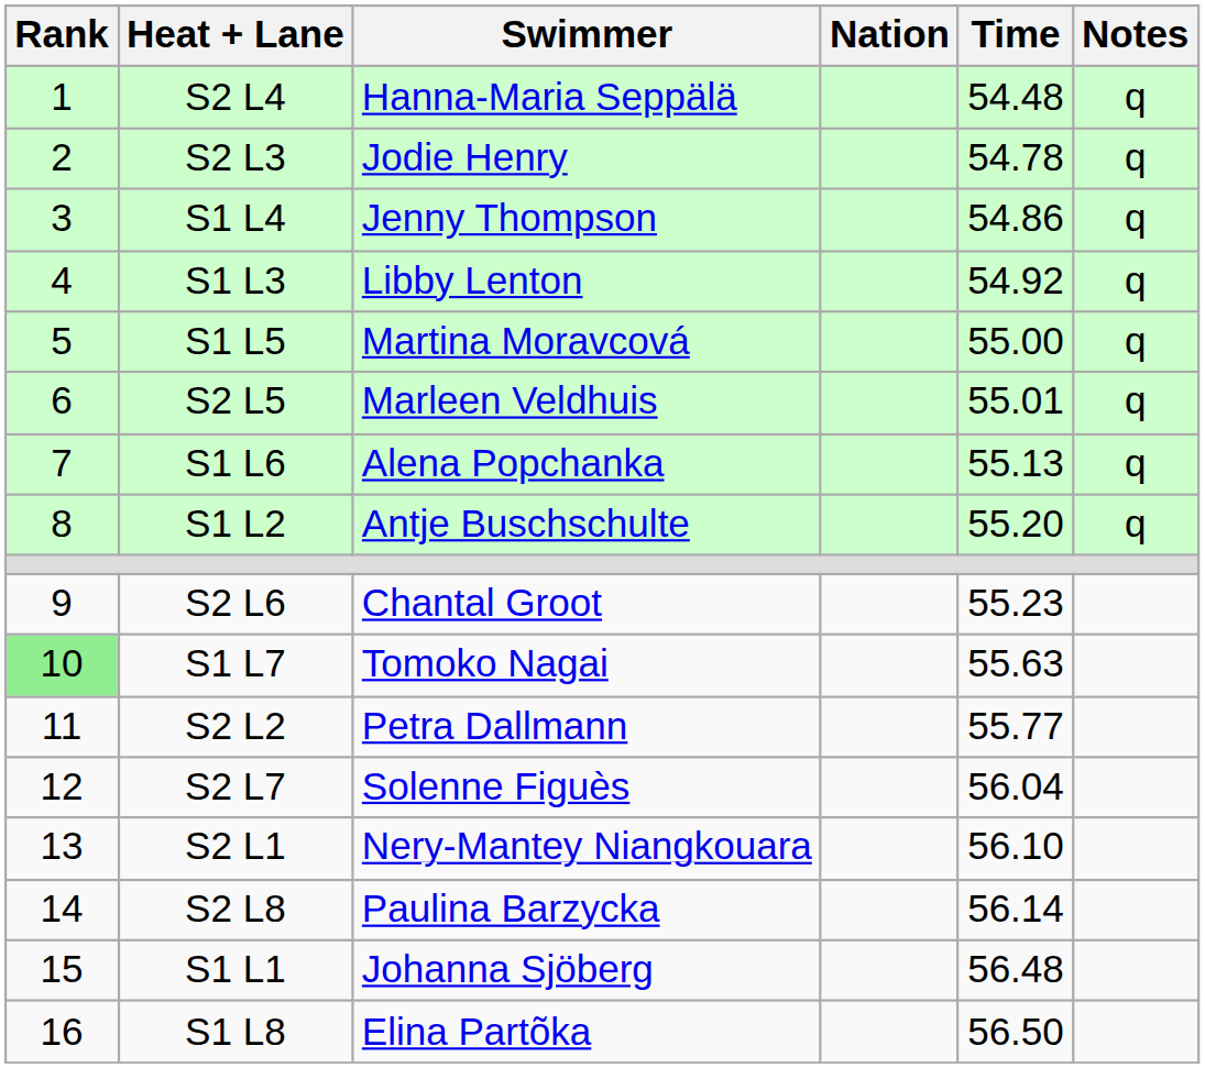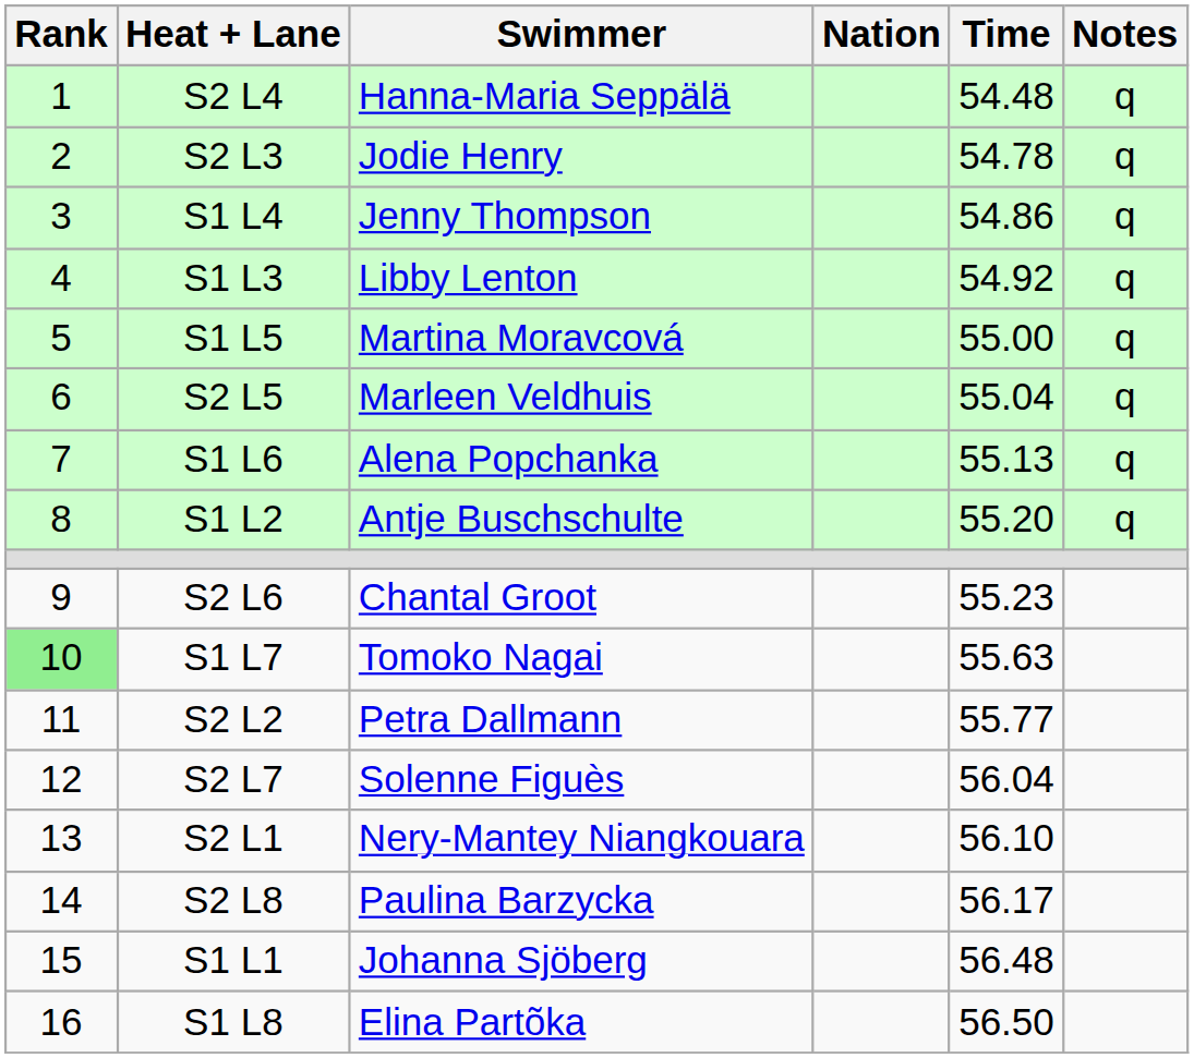S2 L5 | Time: 55.01 -> 55.04
S2 L8 | Time: 56.14 -> 56.17
